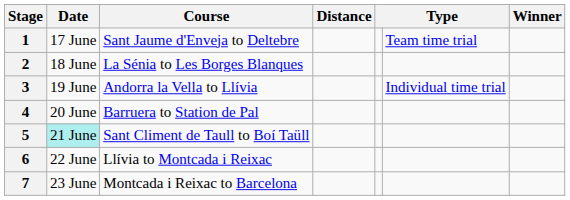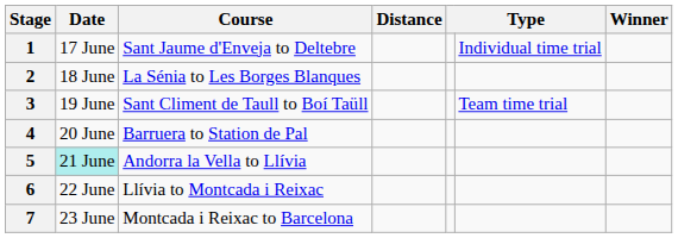1 | column 6: Team time trial -> Individual time trial
3 | Course: Andorra la Vella to Llívia -> Sant Climent de Taull to Boí Taüll
3 | column 6: Individual time trial -> Team time trial
5 | Course: Sant Climent de Taull to Boí Taüll -> Andorra la Vella to Llívia
